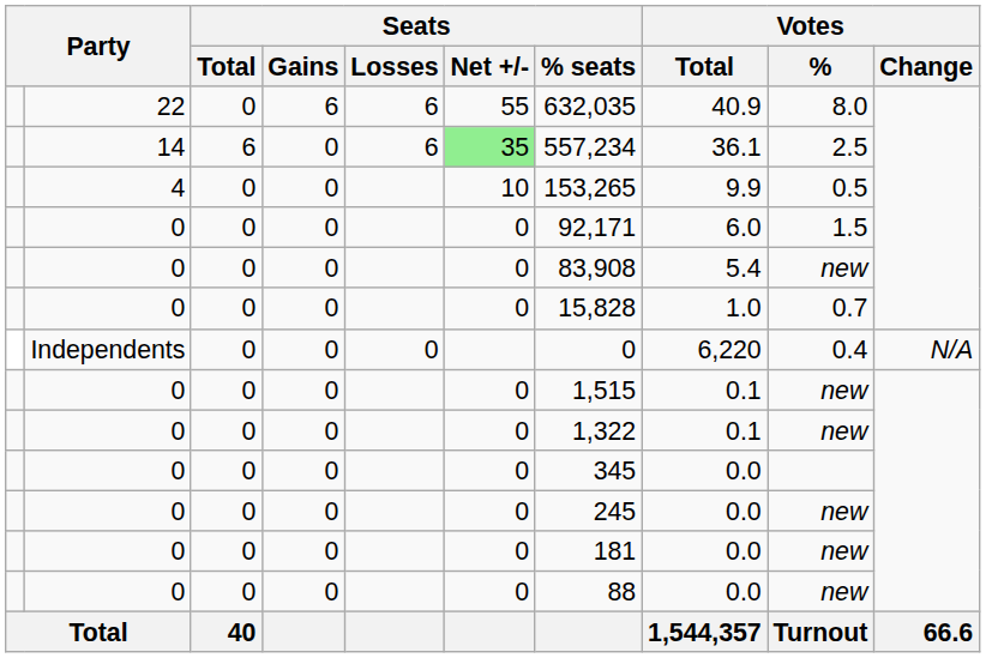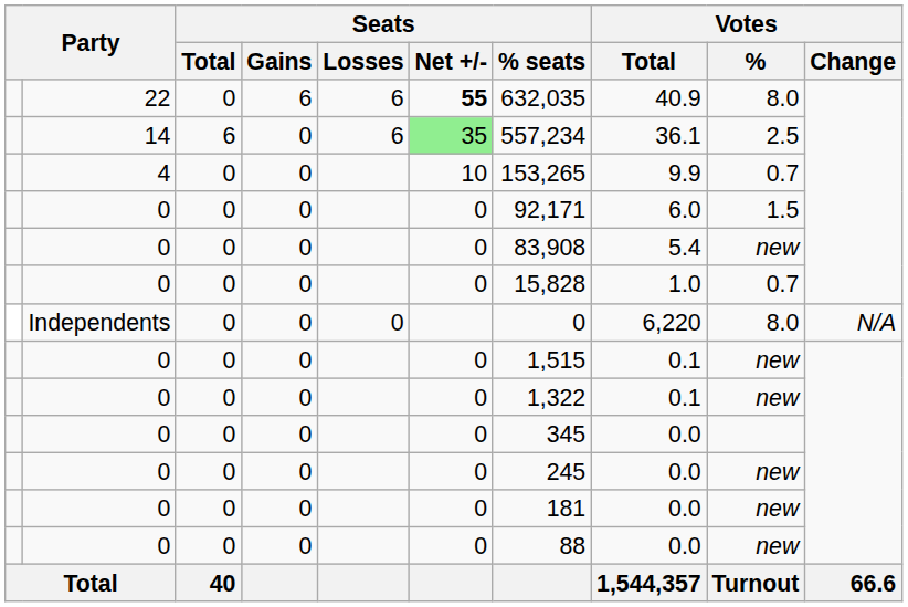22 | Seats / Net +/-: normal -> bold
4 | Votes / %: 0.5 -> 0.7
Independents | Votes / %: 0.4 -> 8.0
